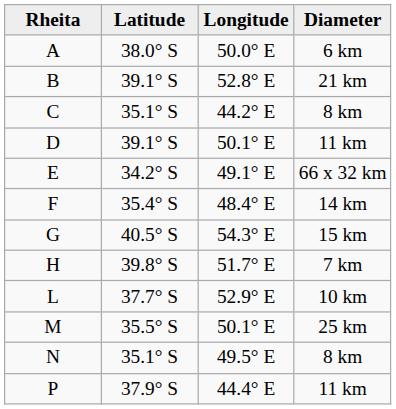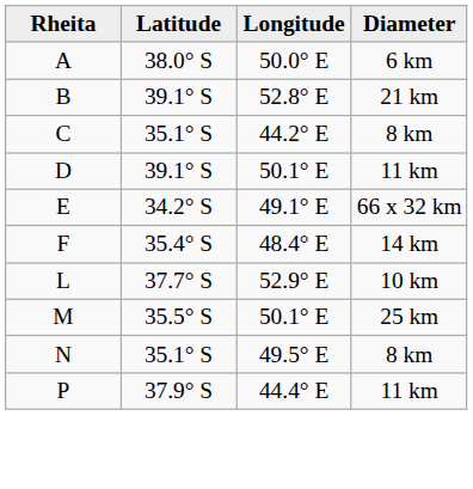- row: G | 40.5° S | 54.3° E | 15 km
- row: H | 39.8° S | 51.7° E | 7 km
